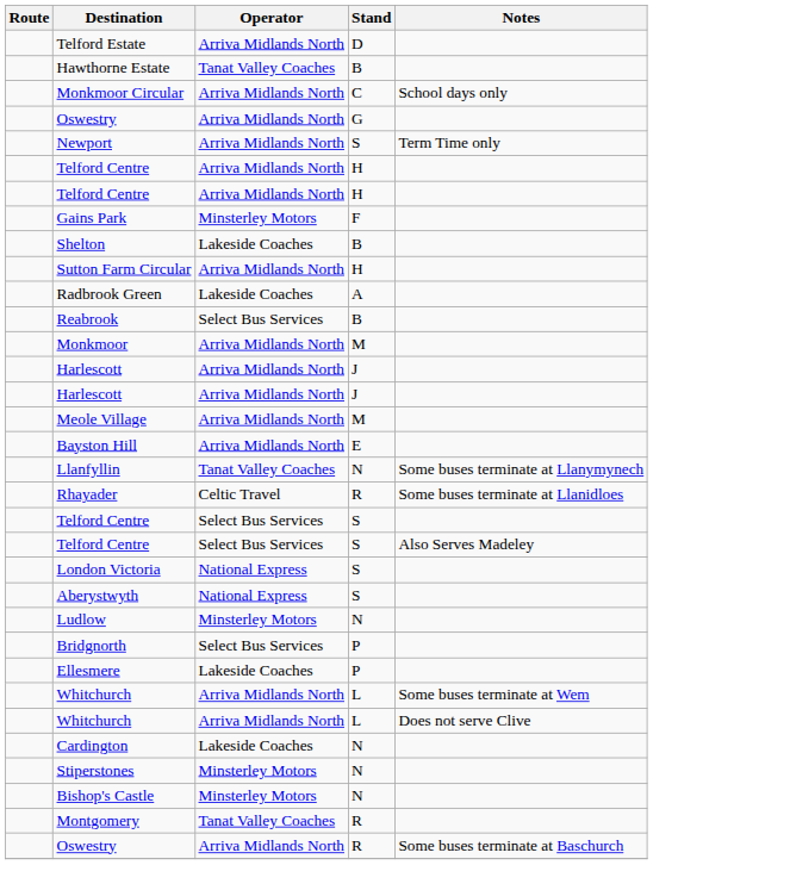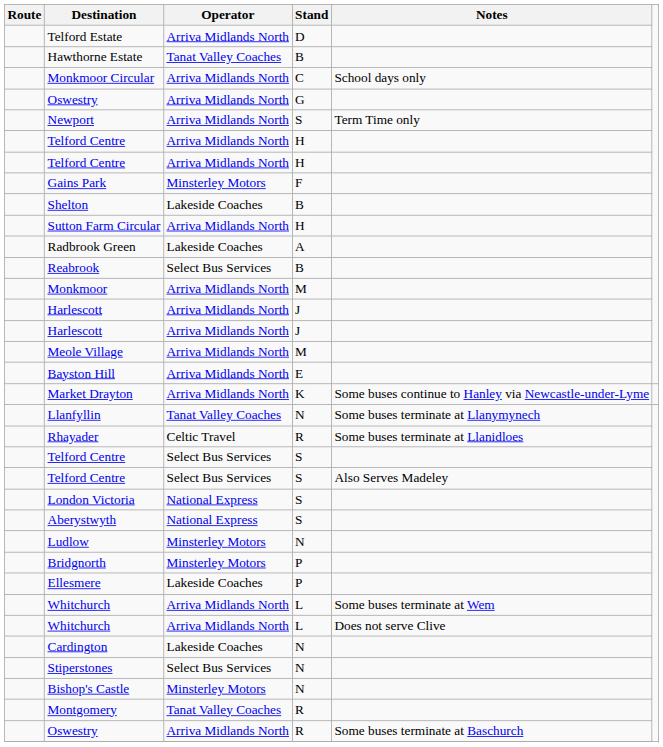+ row: Market Drayton | Arriva Midlands North | K | Some buses continue to Hanley via Newcastle-under-Lyme
Bridgnorth | Operator: Select Bus Services -> Minsterley Motors
Stiperstones | Operator: Minsterley Motors -> Select Bus Services
